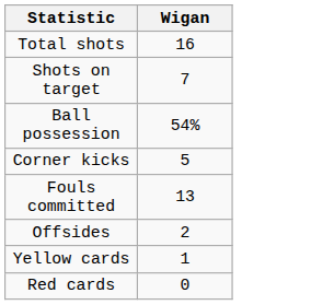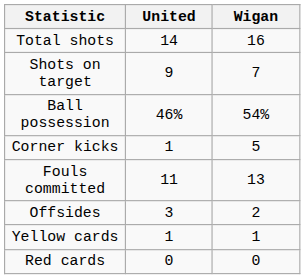+ column: United | 14 | 9 | 46% | 1 | 11 | 3 | 1 | 0
